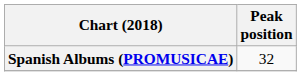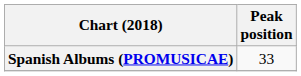Spanish Albums (PROMUSICAE) | Peak position: 32 -> 33
